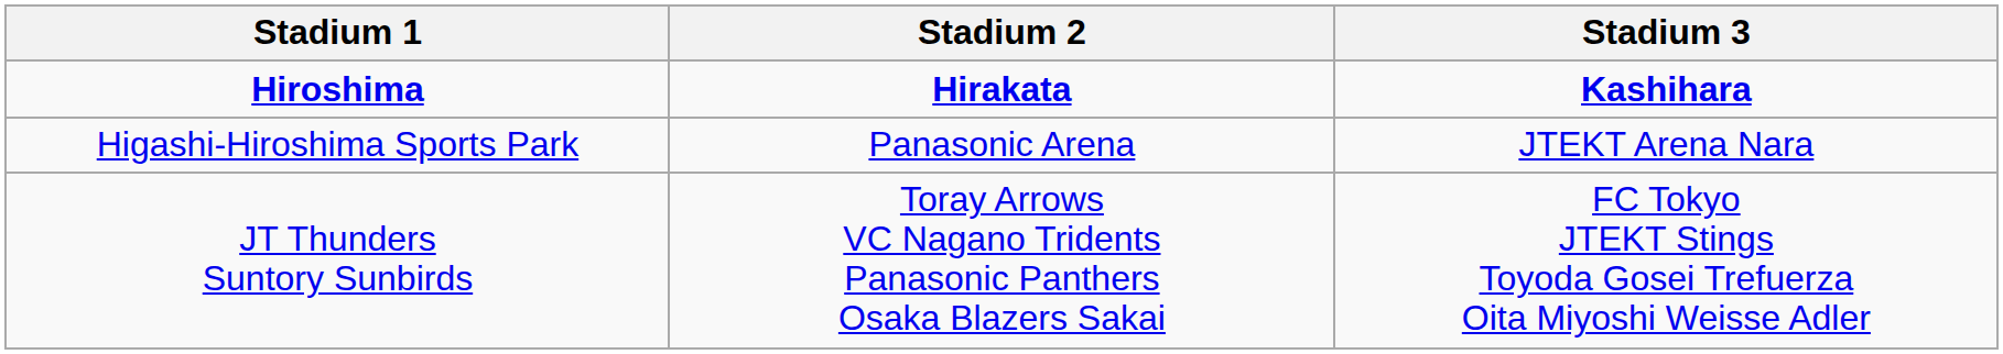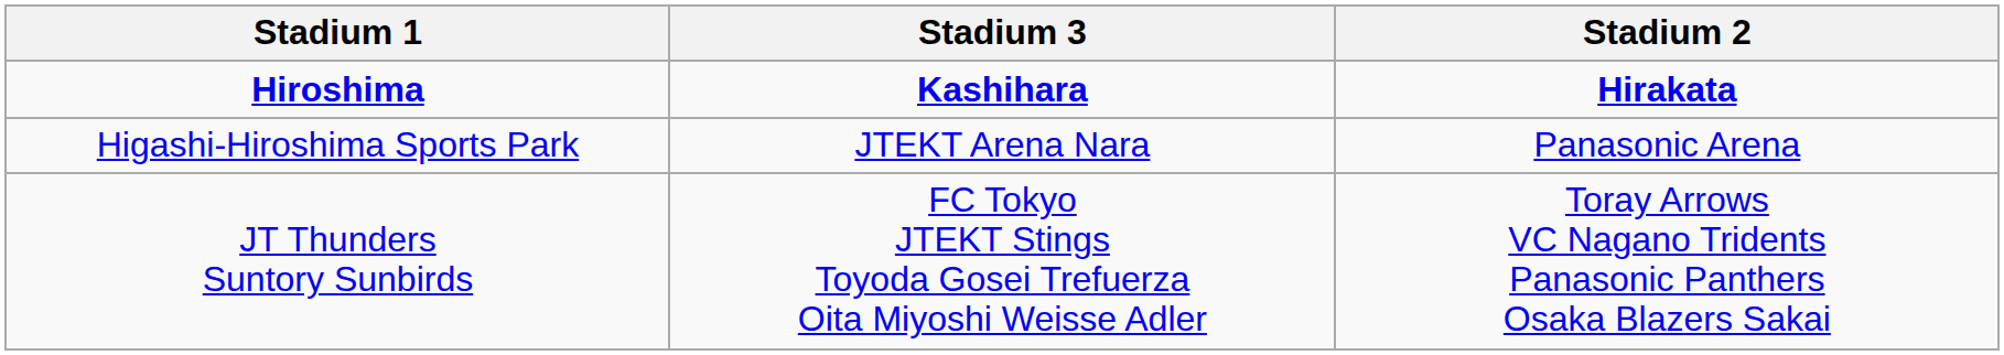columns swapped: Stadium 2 <-> Stadium 3
